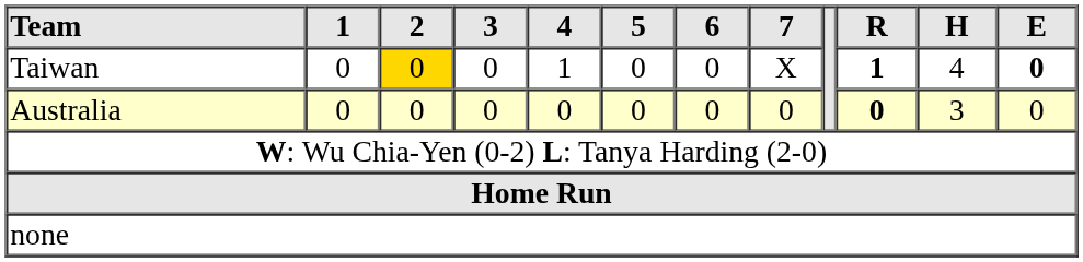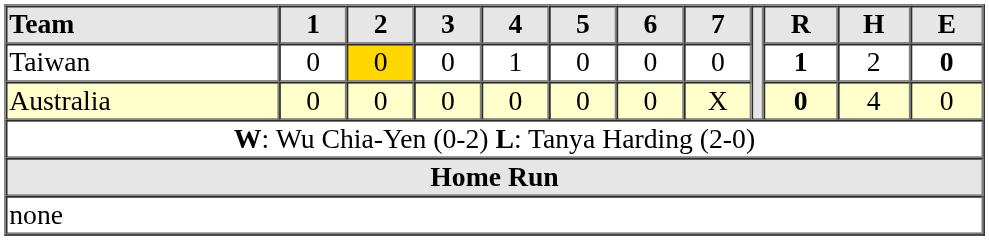Taiwan | 7: X -> 0
Taiwan | H: 4 -> 2
Australia | 7: 0 -> X
Australia | H: 3 -> 4
